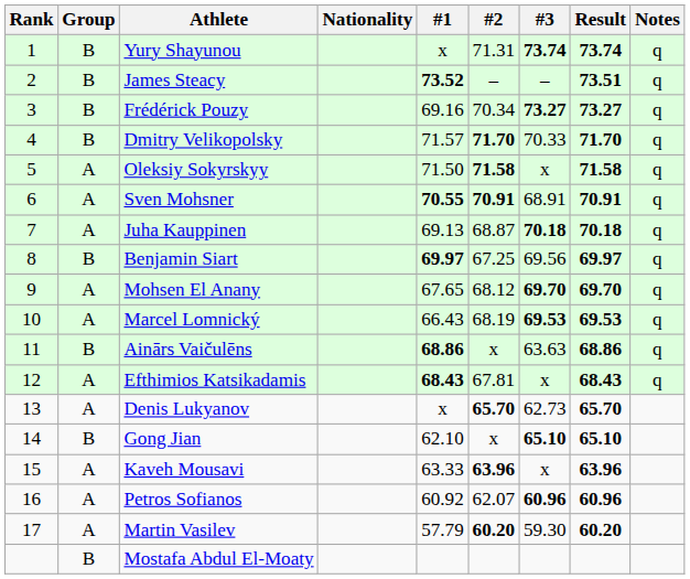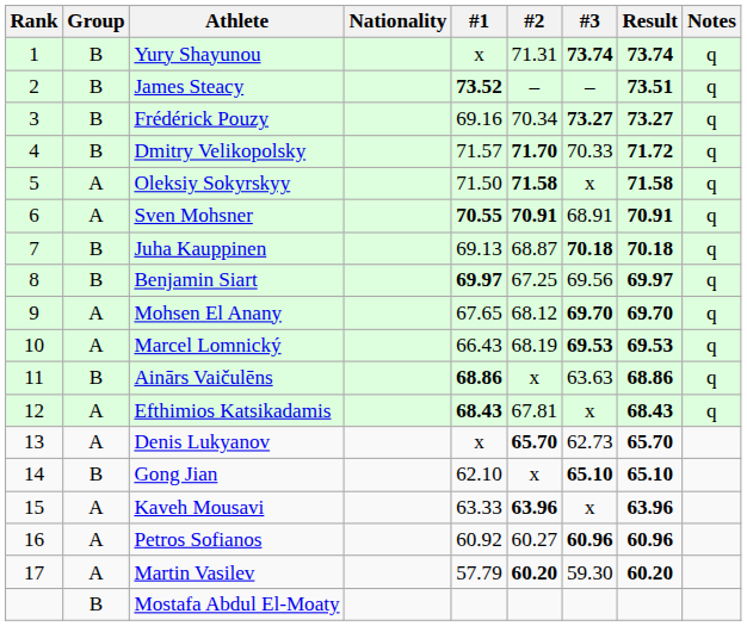Dmitry Velikopolsky | Result: 71.70 -> 71.72
Juha Kauppinen | Group: A -> B
Petros Sofianos | #2: 62.07 -> 60.27
